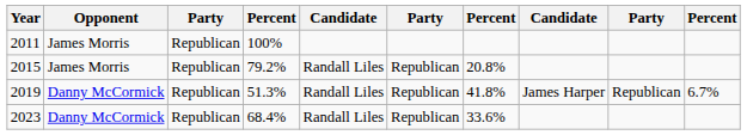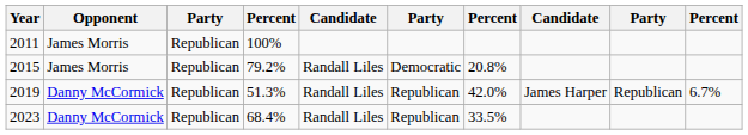2015 | column 6: Republican -> Democratic
2019 | column 7: 41.8% -> 42.0%
2023 | column 7: 33.6% -> 33.5%
